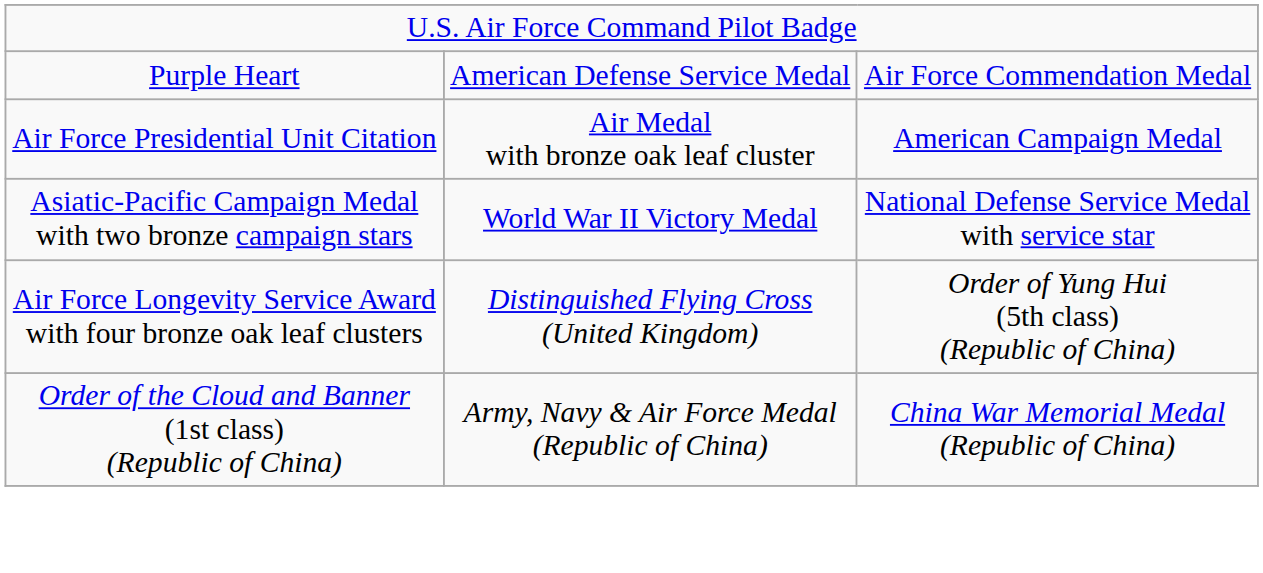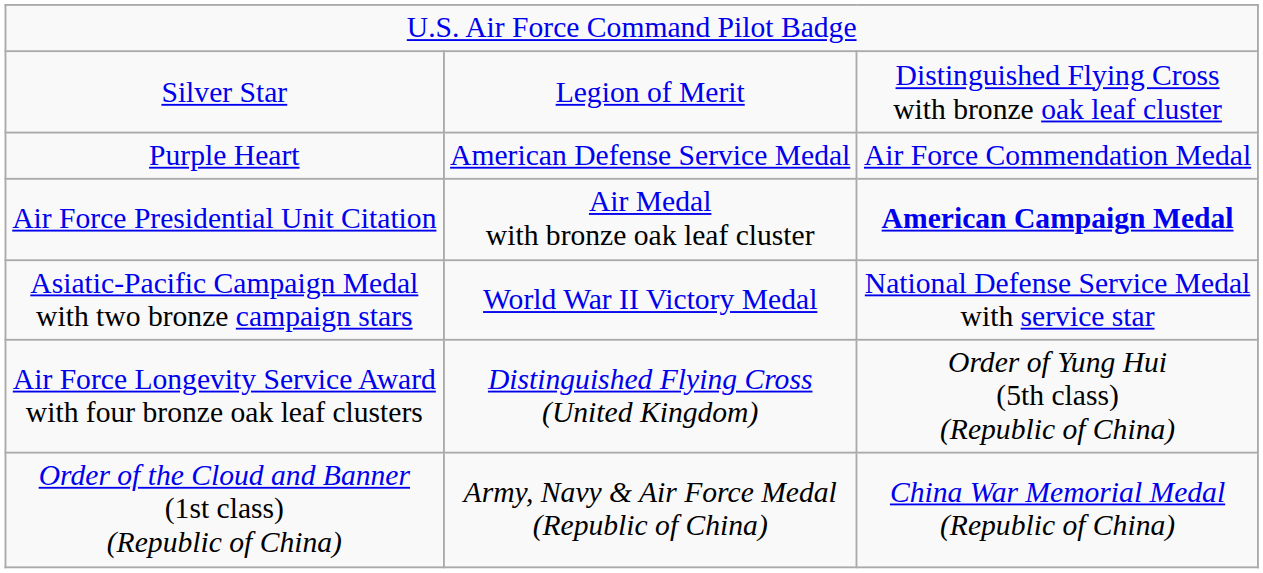+ row: Silver Star | Legion of Merit | Distinguished Flying Cross with bronze oak leaf cluster
Air Force Presidential Unit Citation | column 3: normal -> bold
